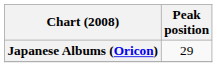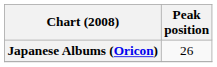Japanese Albums (Oricon) | Peak position: 29 -> 26
